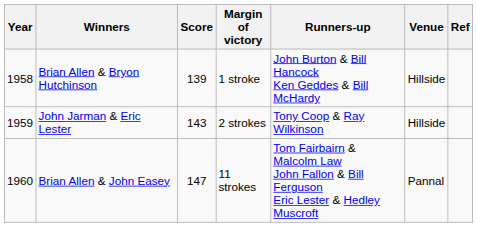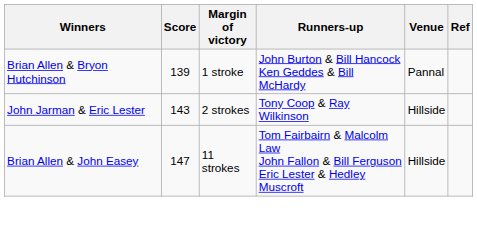- column: Year | 1958 | 1959 | 1960
Brian Allen & Bryon Hutchinson | Venue: Hillside -> Pannal
Brian Allen & John Easey | Venue: Pannal -> Hillside
